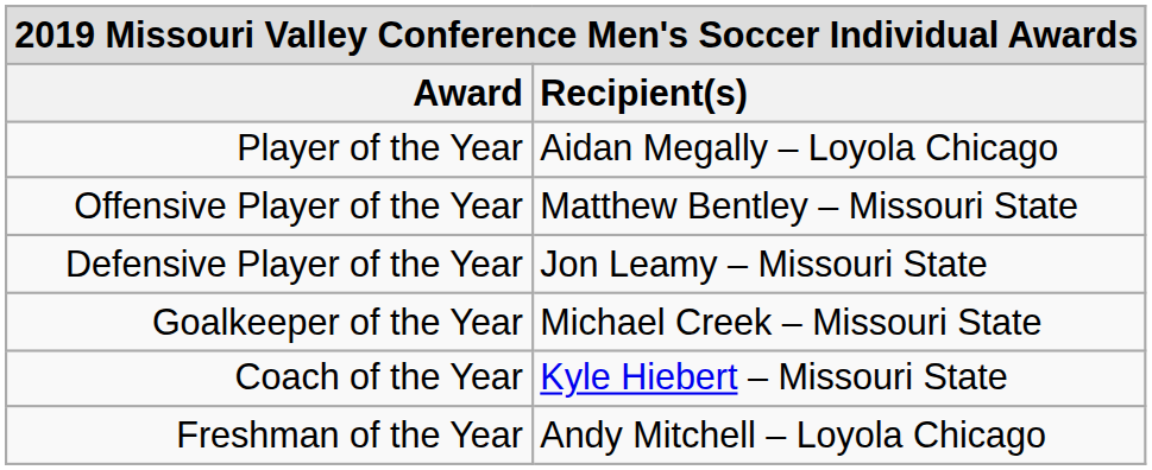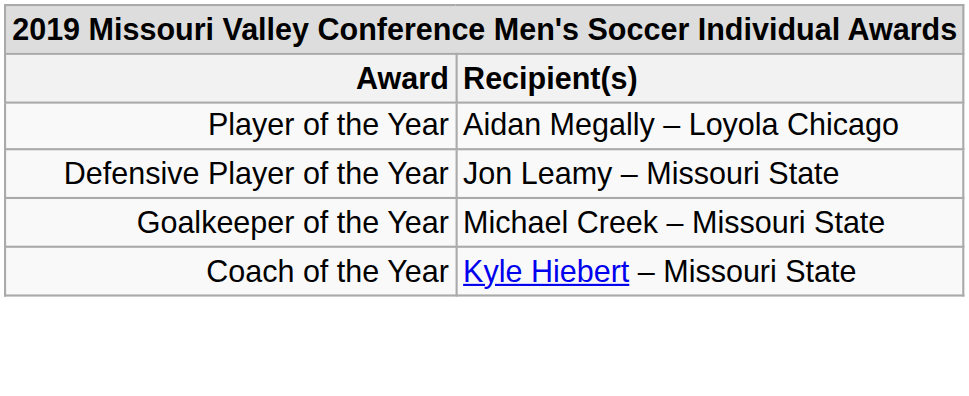- row: Offensive Player of the Year | Matthew Bentley – Missouri State
- row: Freshman of the Year | Andy Mitchell – Loyola Chicago
